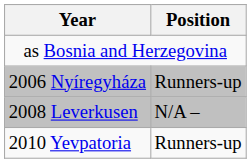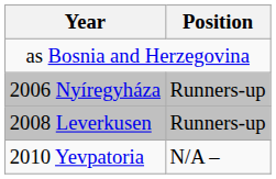2008 Leverkusen | Position: N/A – -> Runners-up
2010 Yevpatoria | Position: Runners-up -> N/A –
